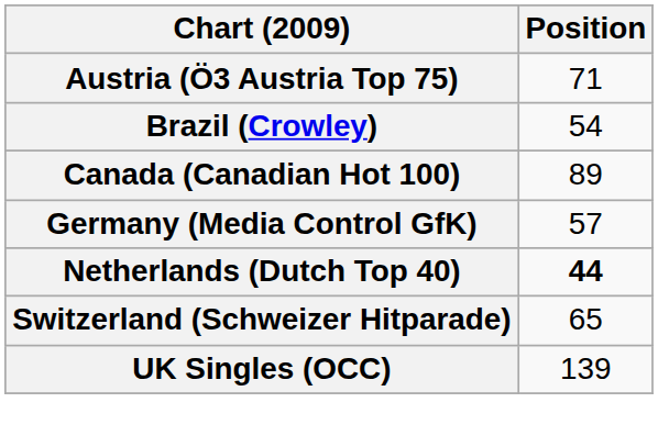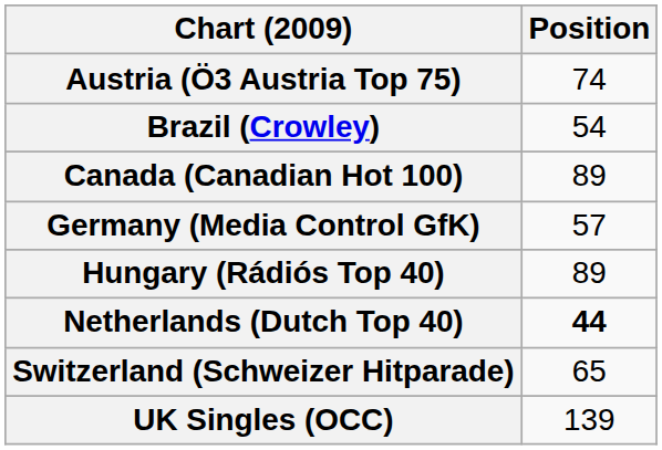Austria (Ö3 Austria Top 75) | Position: 71 -> 74
+ row: Hungary (Rádiós Top 40) | 89
